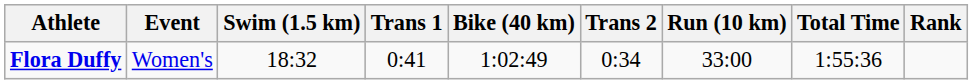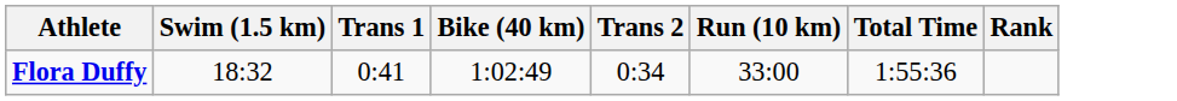- column: Event | Women's
